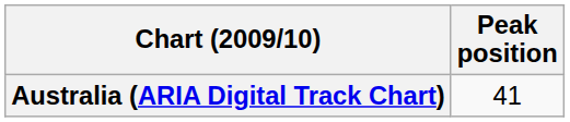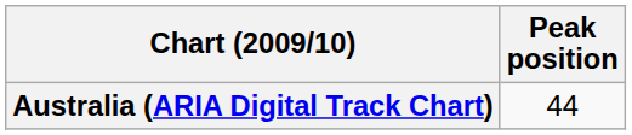Australia (ARIA Digital Track Chart) | Peak position: 41 -> 44
